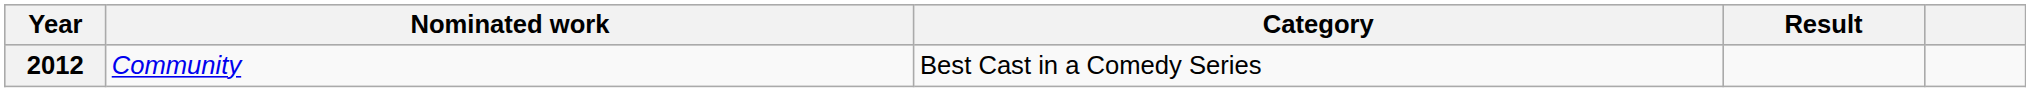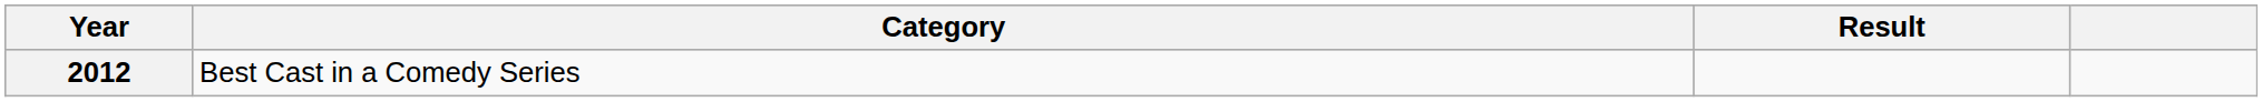- column: Nominated work | Community
